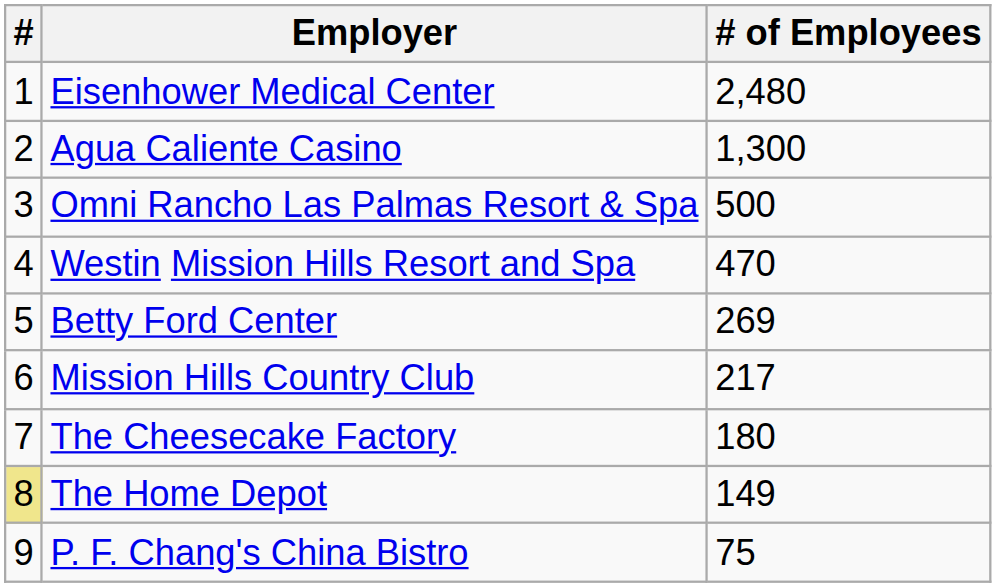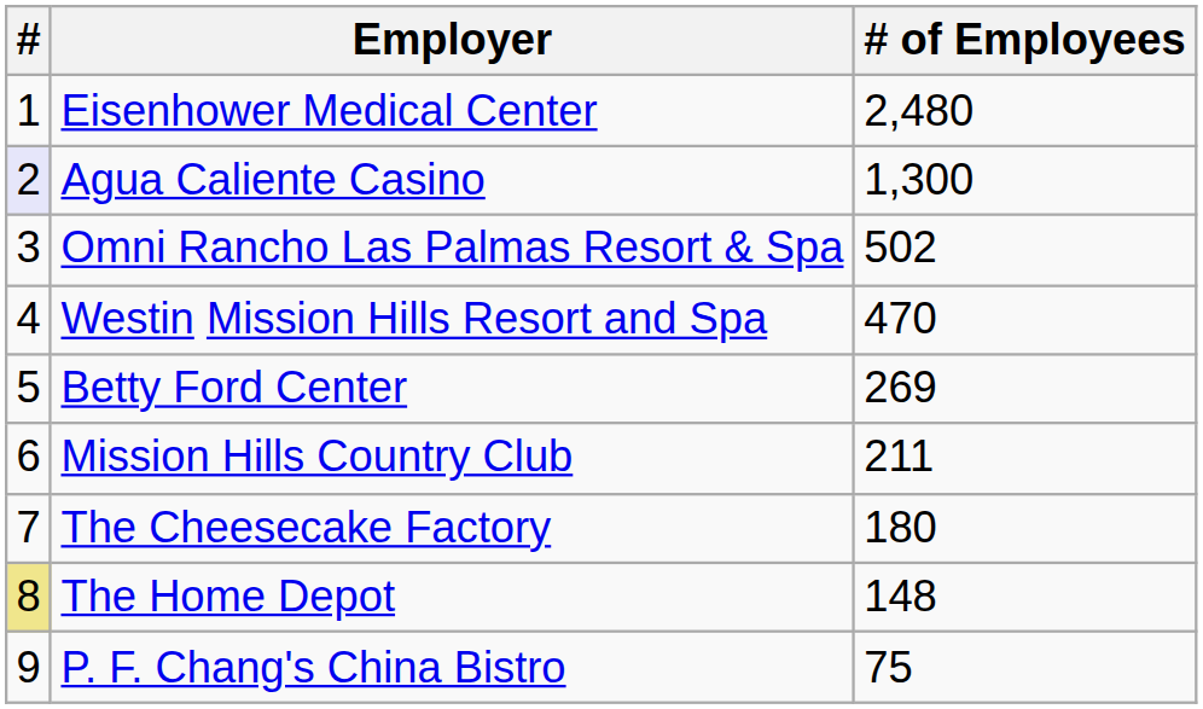Agua Caliente Casino | #: no background -> lavender background
Omni Rancho Las Palmas Resort & Spa | # of Employees: 500 -> 502
Mission Hills Country Club | # of Employees: 217 -> 211
The Home Depot | # of Employees: 149 -> 148
